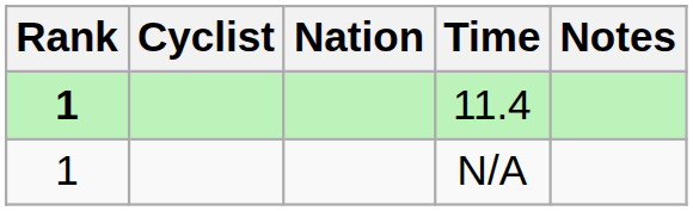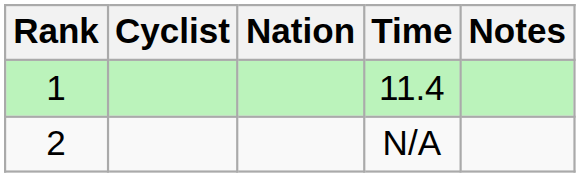11.4 | Rank: bold -> normal
N/A | Rank: 1 -> 2
